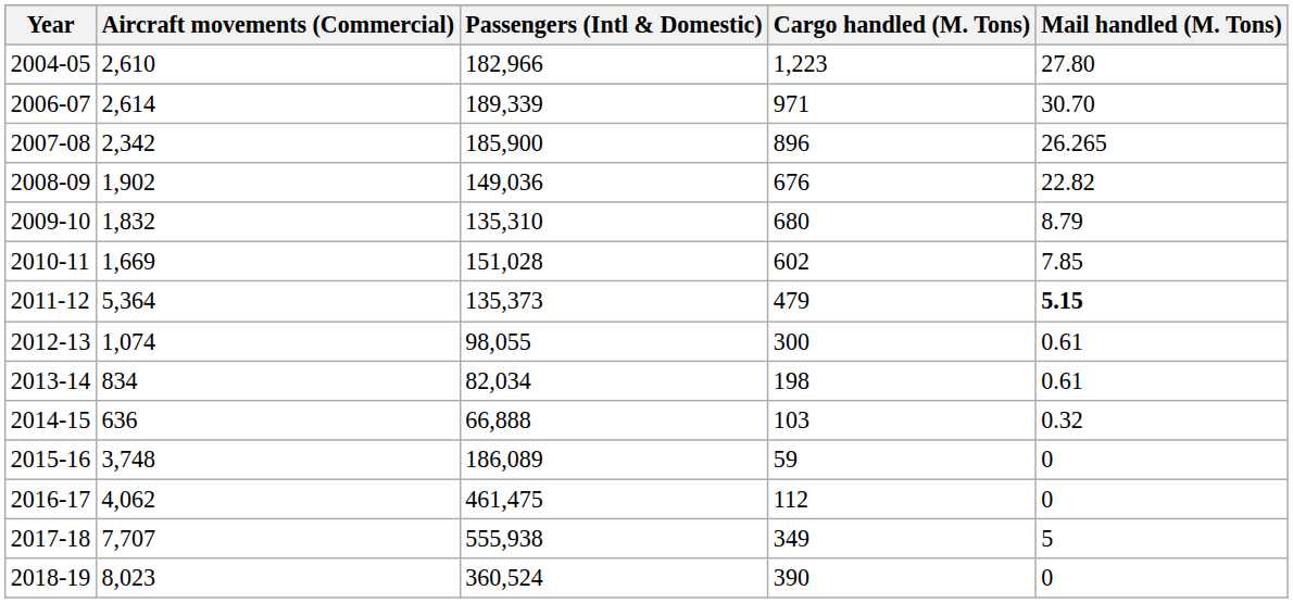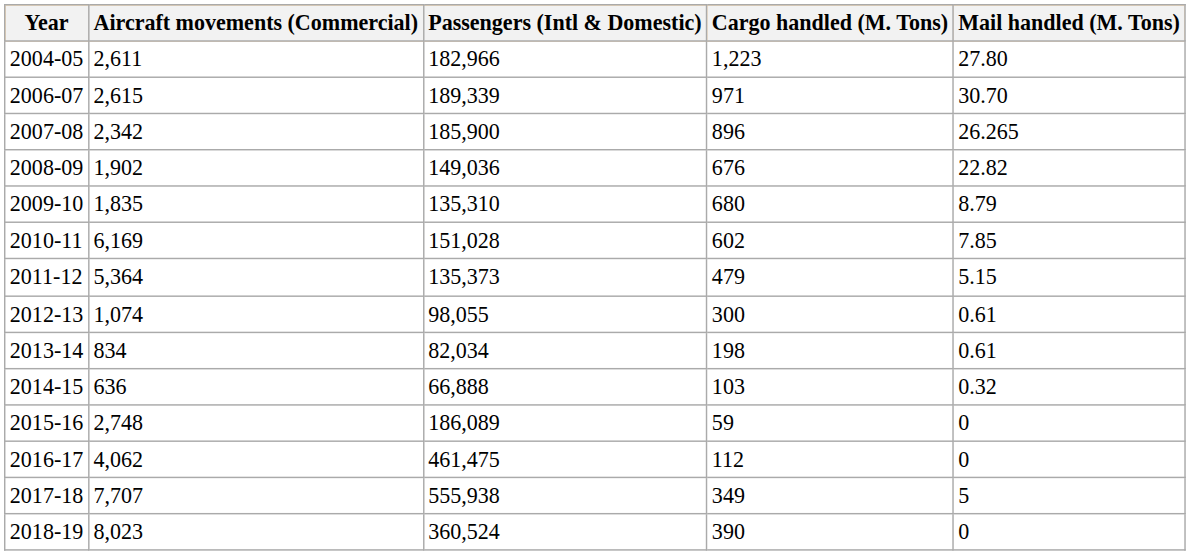2004-05 | Aircraft movements (Commercial): 2,610 -> 2,611
2006-07 | Aircraft movements (Commercial): 2,614 -> 2,615
2009-10 | Aircraft movements (Commercial): 1,832 -> 1,835
2010-11 | Aircraft movements (Commercial): 1,669 -> 6,169
2011-12 | Mail handled (M. Tons): bold -> normal
2015-16 | Aircraft movements (Commercial): 3,748 -> 2,748
